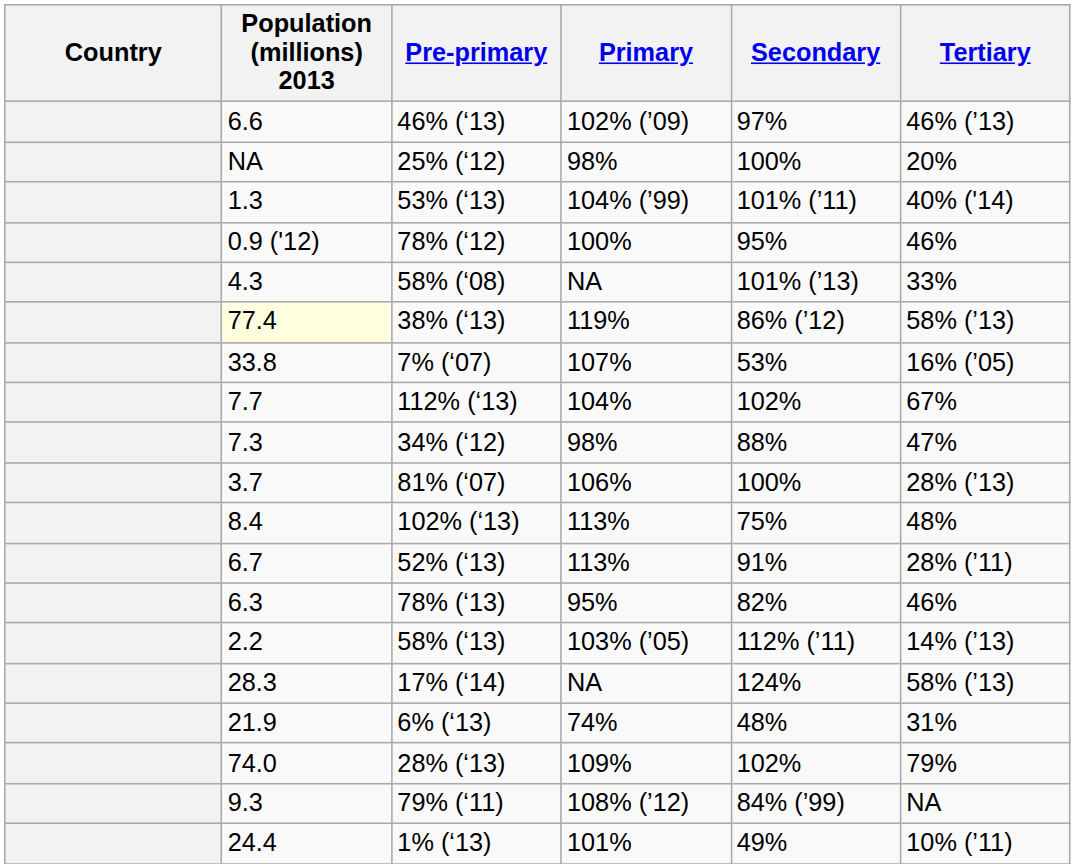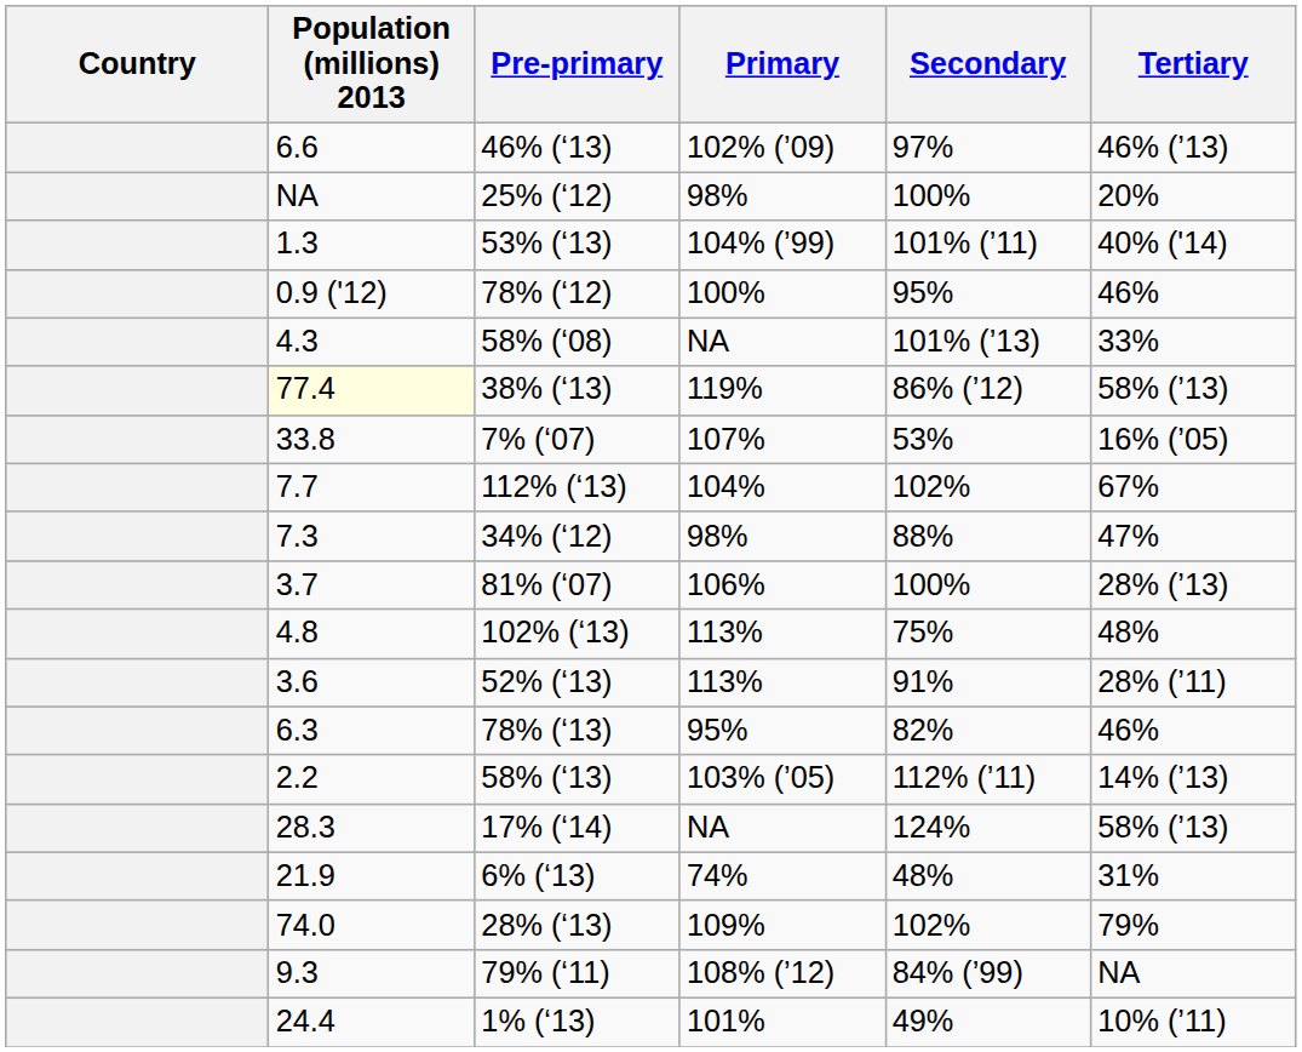102% (‘13) | Population (millions) 2013: 8.4 -> 4.8
52% (‘13) | Population (millions) 2013: 6.7 -> 3.6
